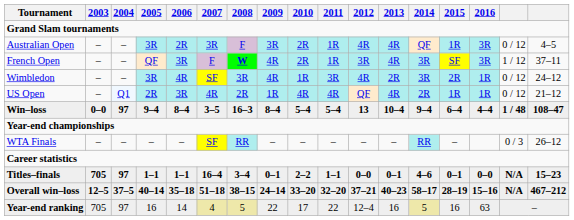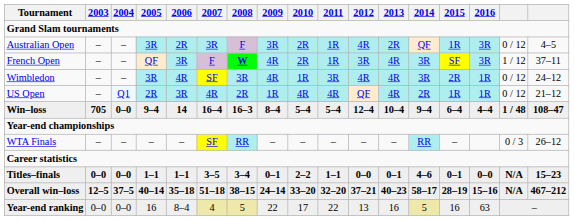Australian Open | 2013: 4R -> 2R
Wimbledon | 2013: 2R -> 4R
Win–loss | 2003: 0–0 -> 705
Win–loss | 2004: 97 -> 0–0
Win–loss | 2006: 8–4 -> 14
Win–loss | 2007: 3–5 -> 16–4
Win–loss | 2012: 13 -> 12–4
Titles–finals | 2003: 705 -> 0–0
Titles–finals | 2004: 97 -> 0–0
Titles–finals | 2007: 16–4 -> 3–5
Year-end ranking | 2003: 705 -> 0–0
Year-end ranking | 2004: 97 -> 0–0
Year-end ranking | 2006: 14 -> 8–4
Year-end ranking | 2012: 12–4 -> 13
